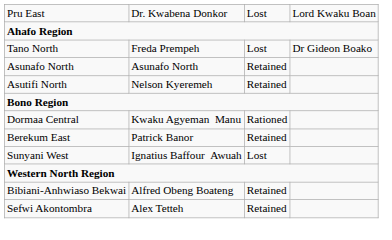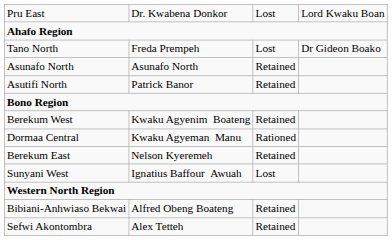Asutifi North | column 2: Nelson Kyeremeh -> Patrick Banor
+ row: Berekum West | Kwaku Agyenim Boateng | Retained
Berekum East | column 2: Patrick Banor -> Nelson Kyeremeh
